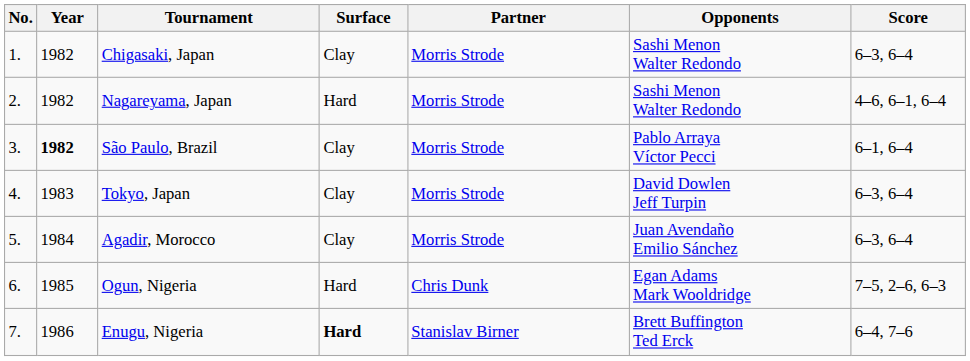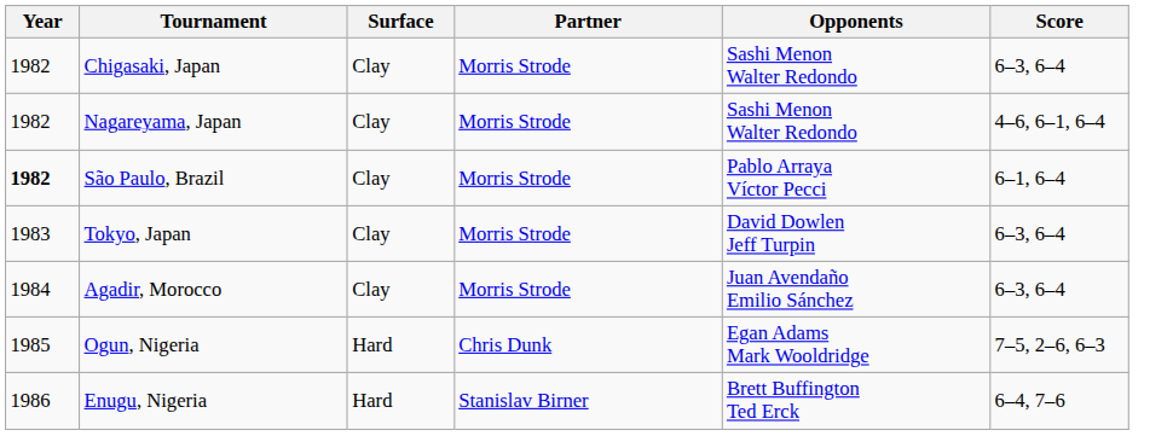- column: No. | 1. | 2. | 3. | 4. | 5. | 6. | 7.
Nagareyama, Japan | Surface: Hard -> Clay
Enugu, Nigeria | Surface: bold -> normal
